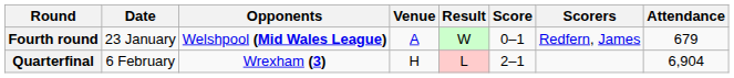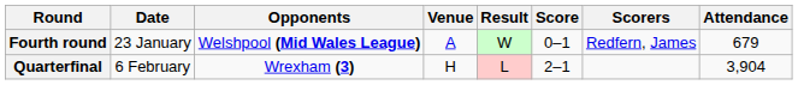Quarterfinal | Attendance: 6,904 -> 3,904
